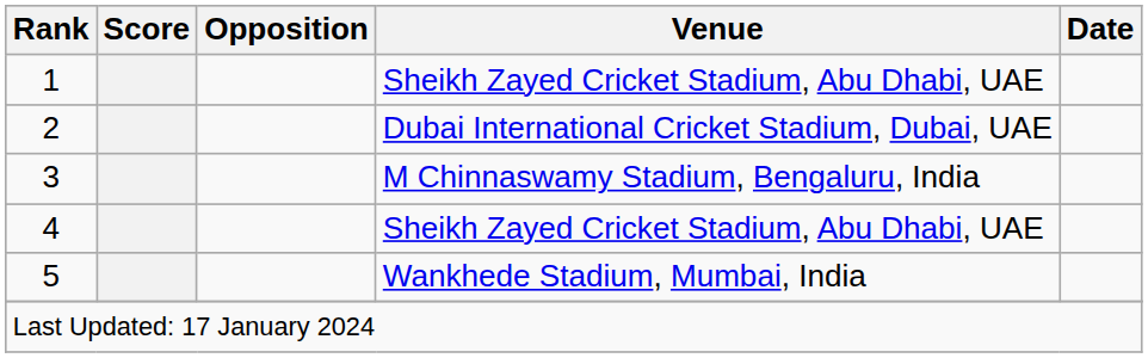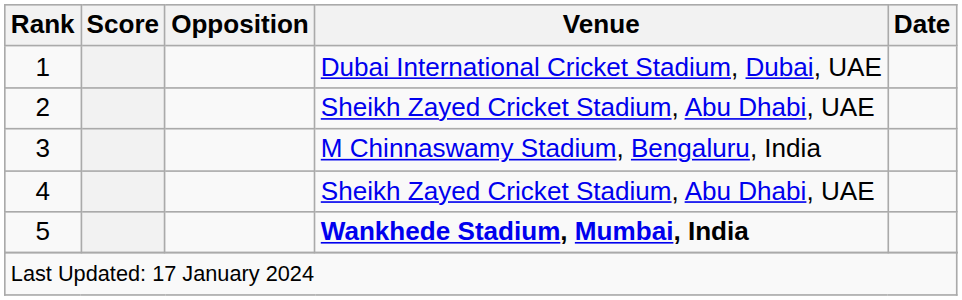1 | Venue: Sheikh Zayed Cricket Stadium, Abu Dhabi, UAE -> Dubai International Cricket Stadium, Dubai, UAE
2 | Venue: Dubai International Cricket Stadium, Dubai, UAE -> Sheikh Zayed Cricket Stadium, Abu Dhabi, UAE
5 | Venue: normal -> bold
